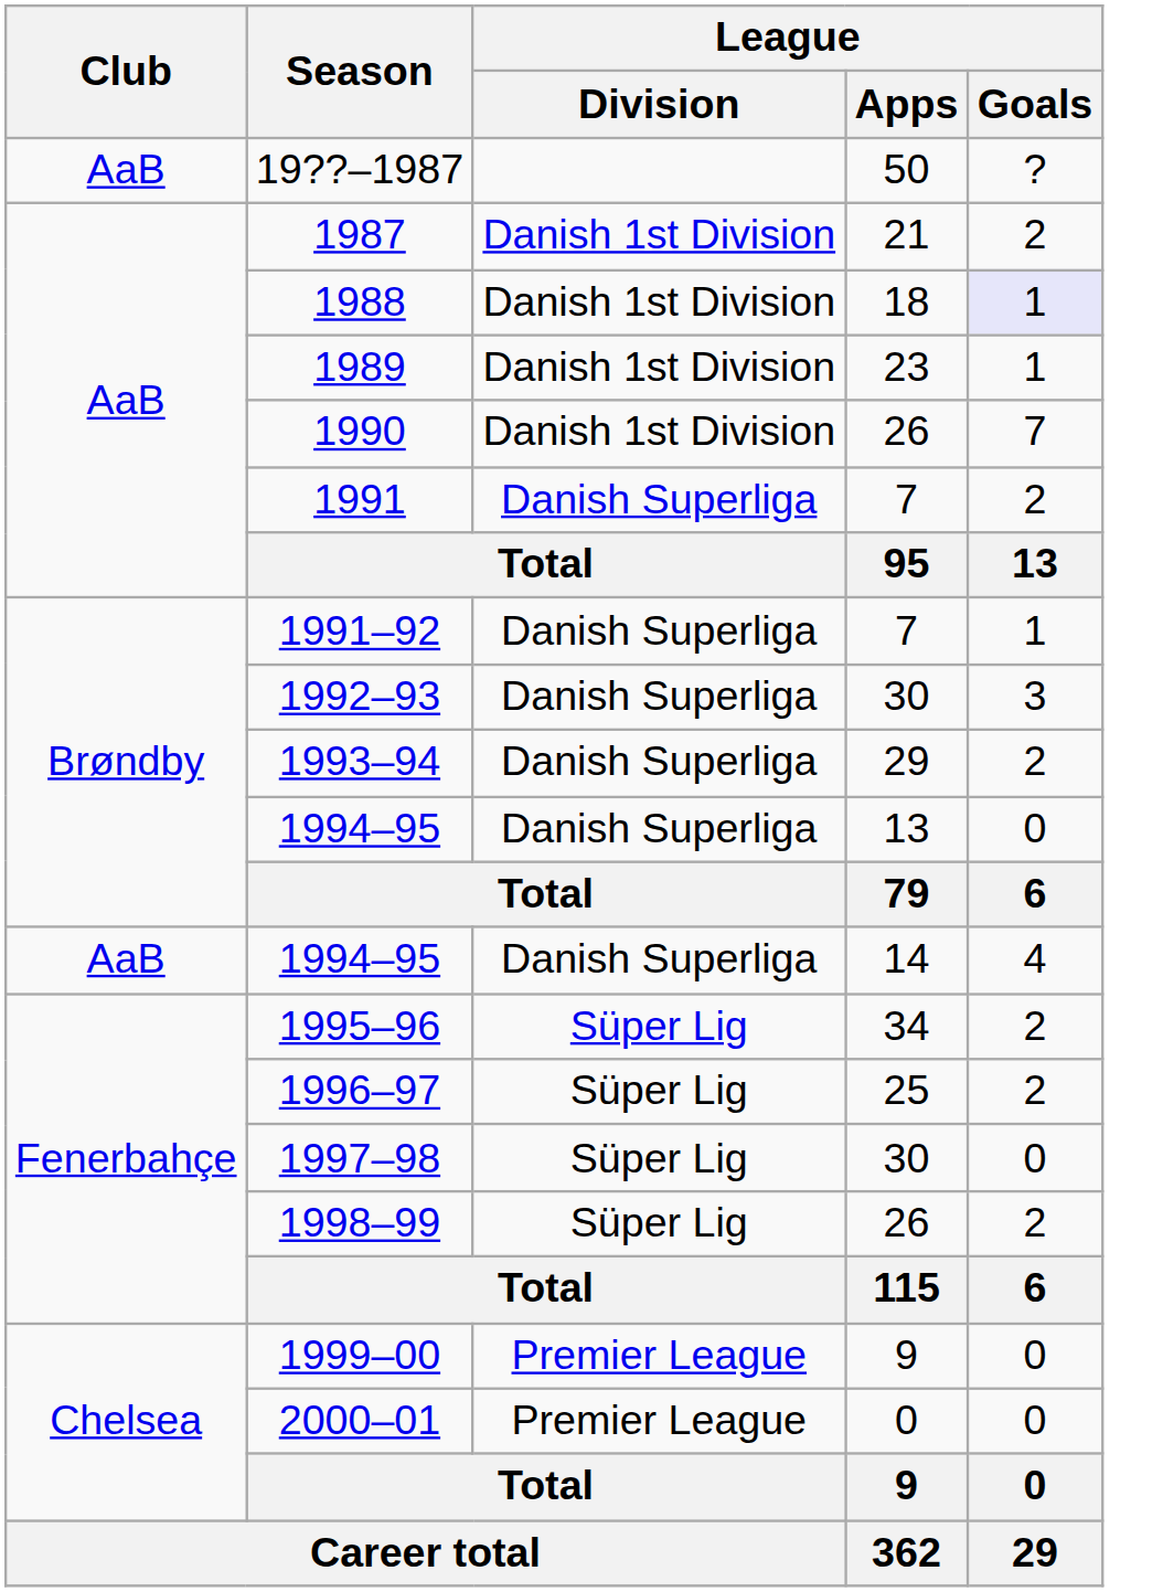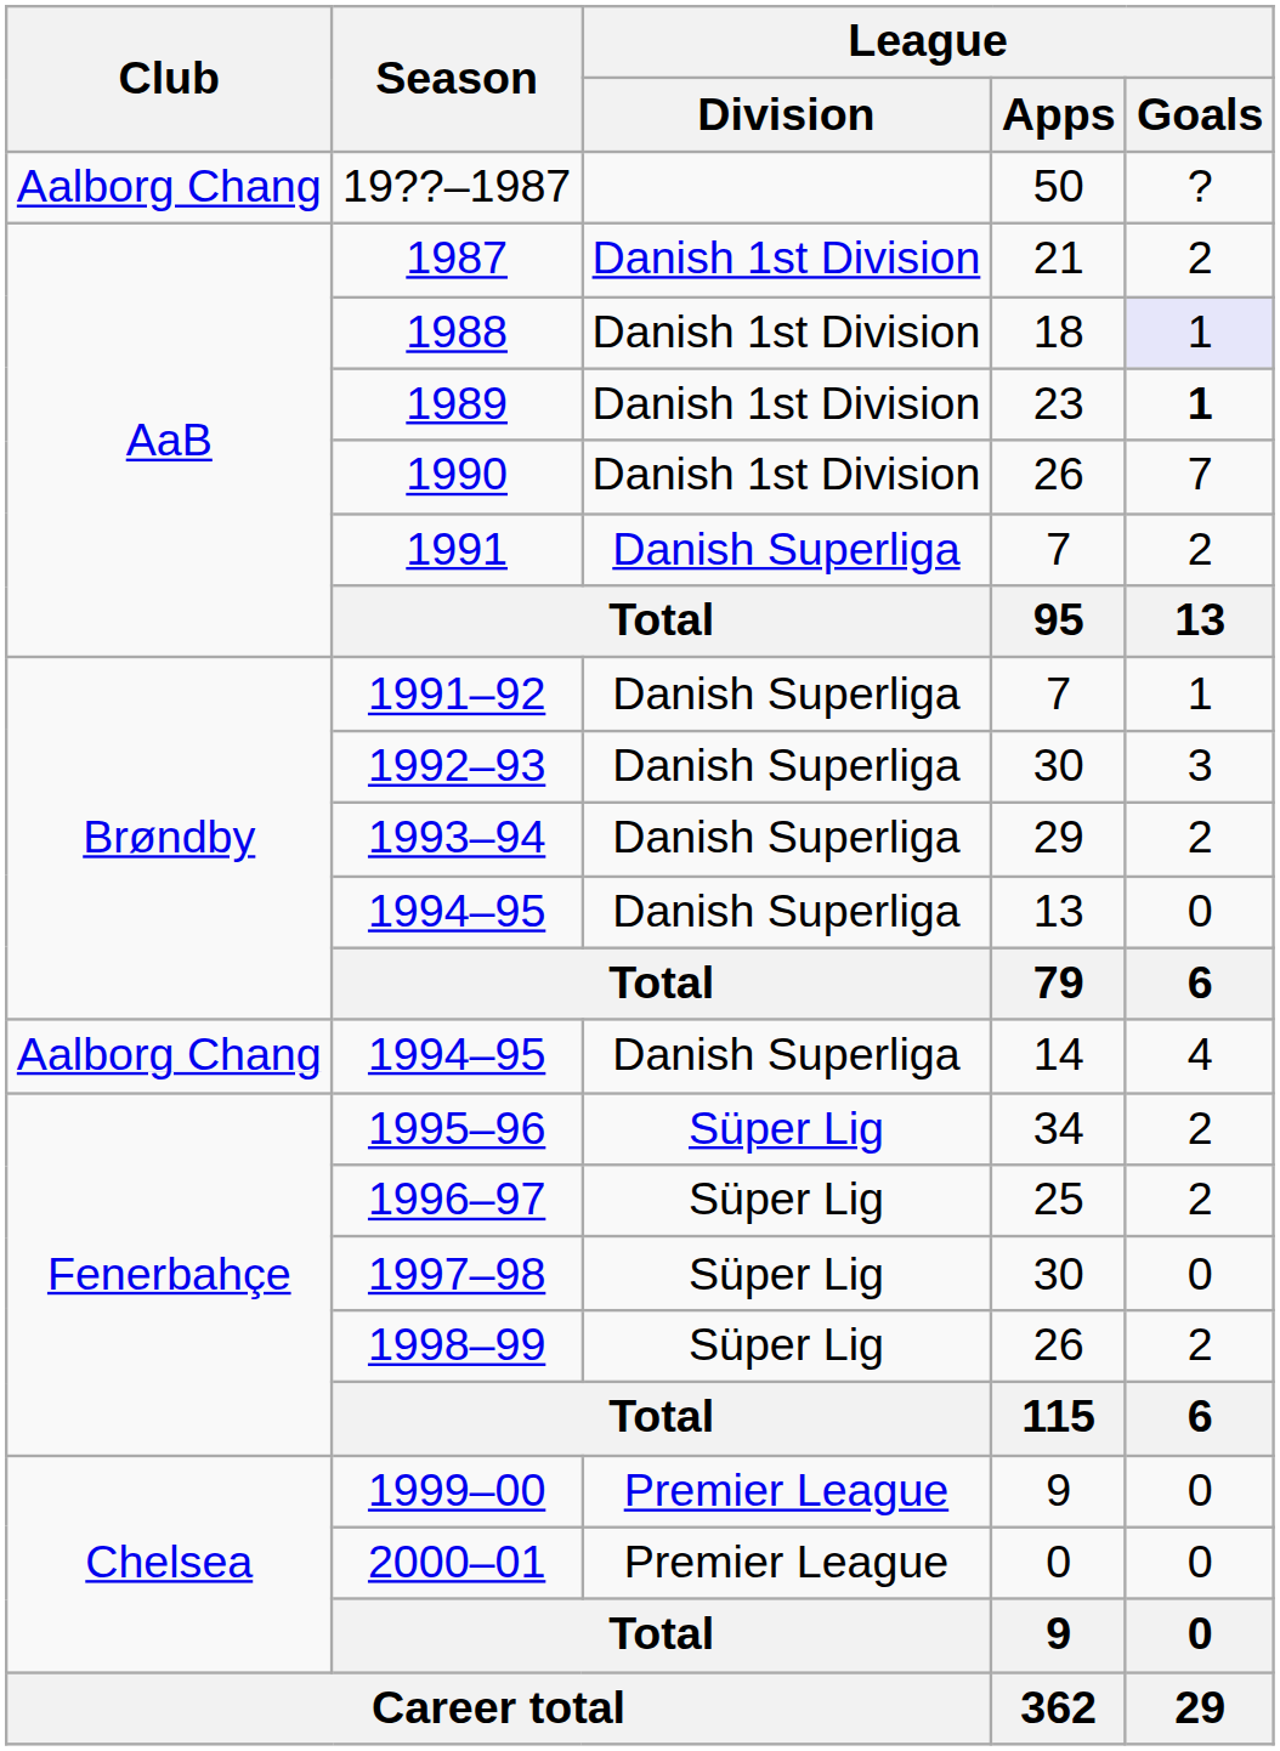19??–1987 | Club: AaB -> Aalborg Chang
1989 | League / Goals: normal -> bold
1994–95 / 14 | Club: AaB -> Aalborg Chang
